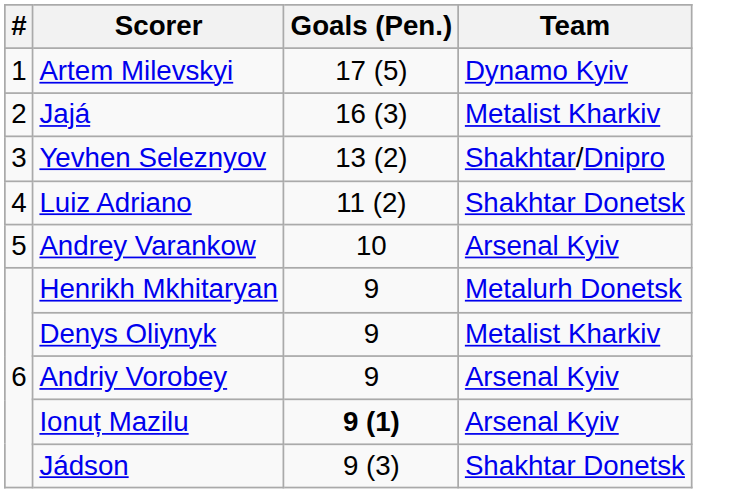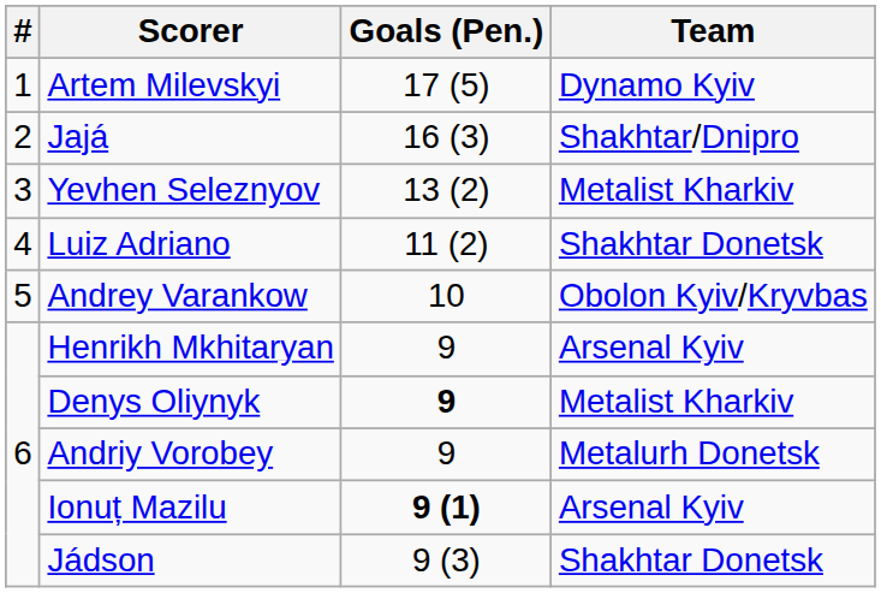Jajá | Team: Metalist Kharkiv -> Shakhtar/Dnipro
Yevhen Seleznyov | Team: Shakhtar/Dnipro -> Metalist Kharkiv
Andrey Varankow | Team: Arsenal Kyiv -> Obolon Kyiv/Kryvbas
Henrikh Mkhitaryan | Team: Metalurh Donetsk -> Arsenal Kyiv
Denys Oliynyk | Goals (Pen.): normal -> bold
Andriy Vorobey | Team: Arsenal Kyiv -> Metalurh Donetsk
